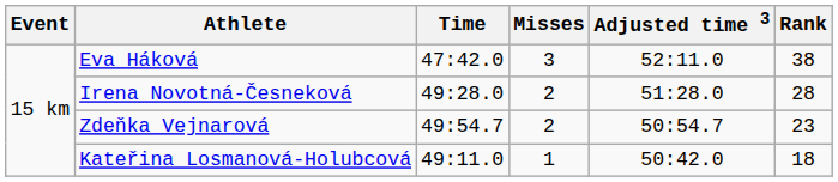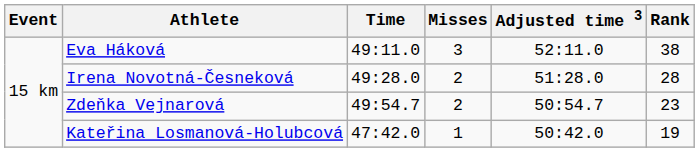Eva Háková | Time: 47:42.0 -> 49:11.0
Kateřina Losmanová-Holubcová | Time: 49:11.0 -> 47:42.0
Kateřina Losmanová-Holubcová | Rank: 18 -> 19
